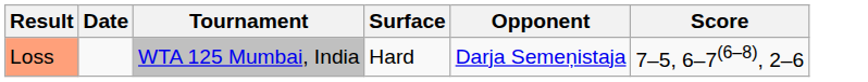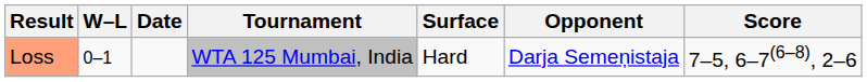+ column: W–L | 0–1
